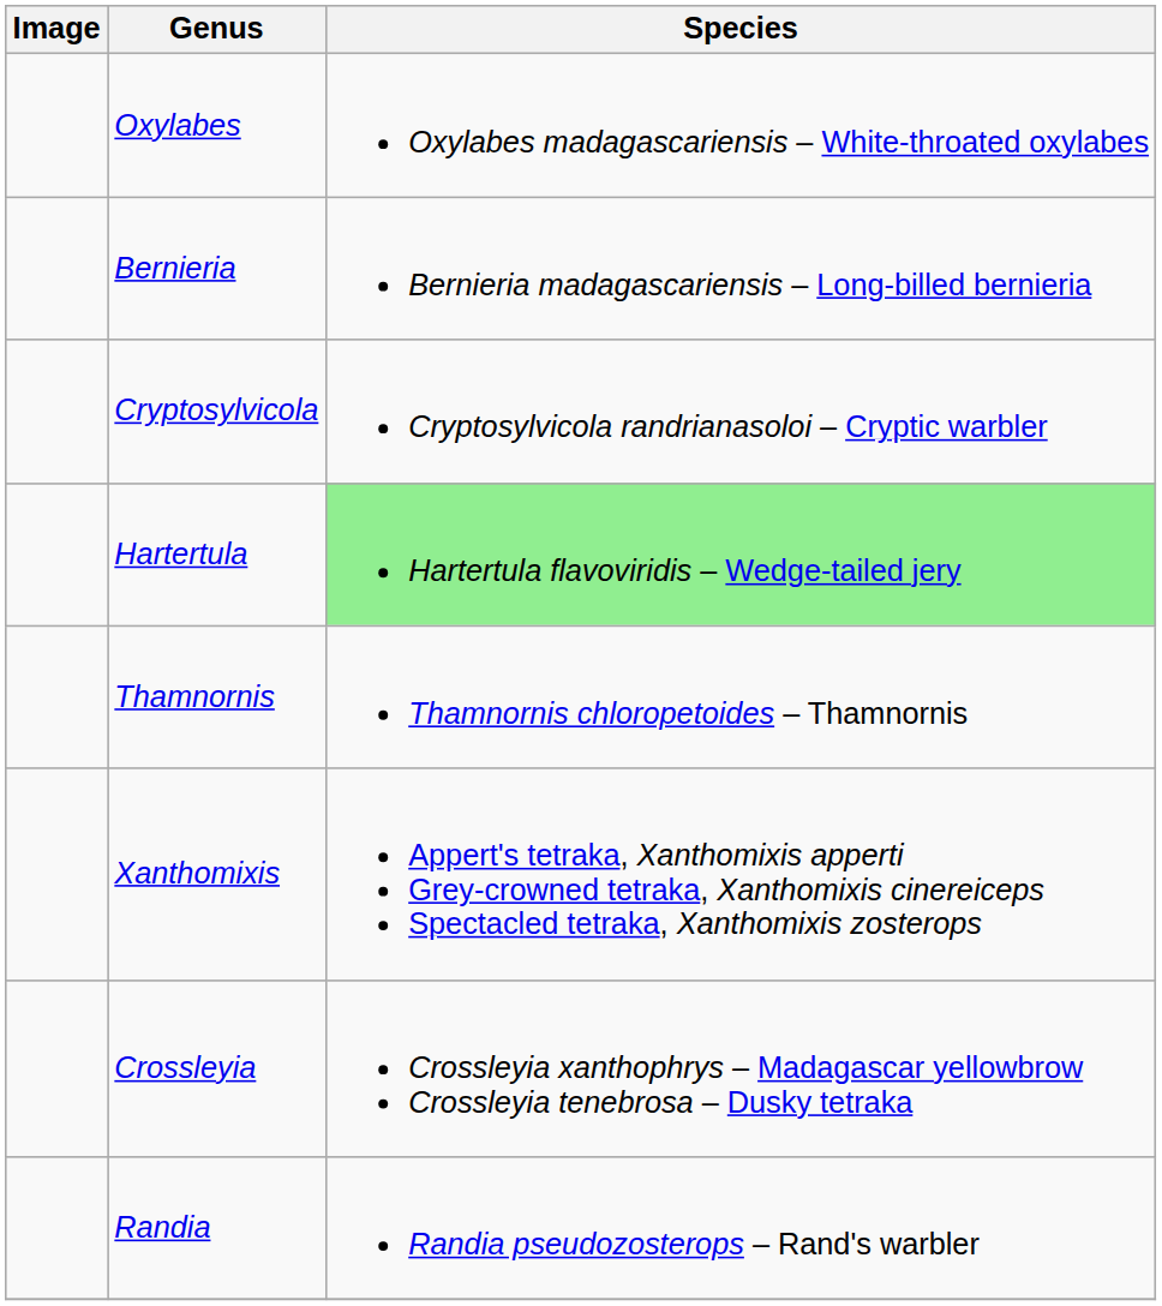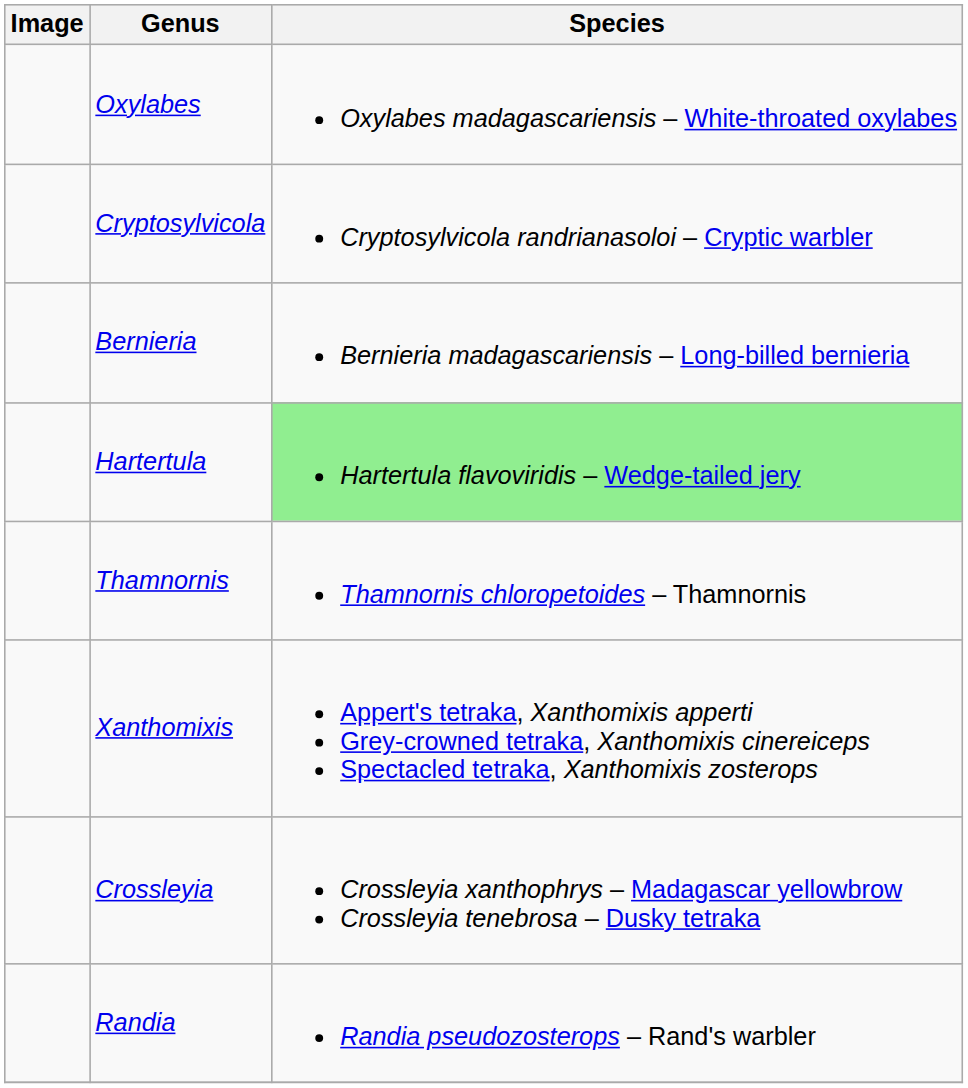rows swapped: Bernieria <-> Cryptosylvicola
